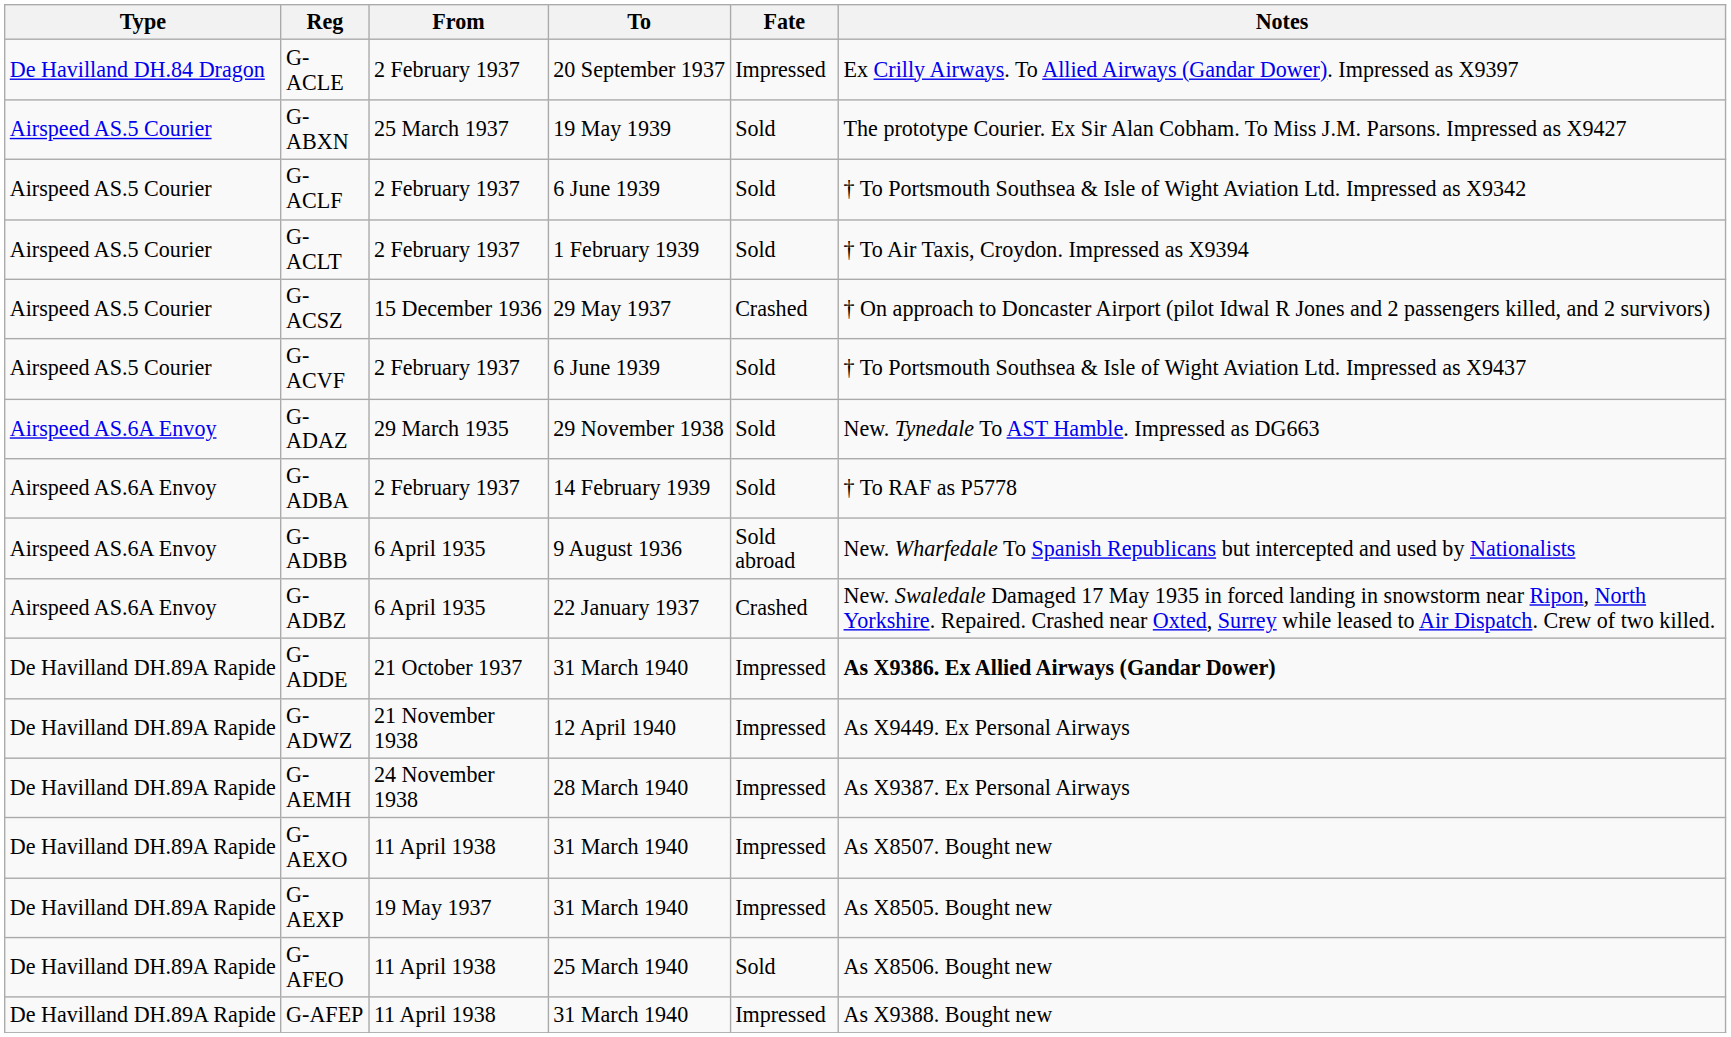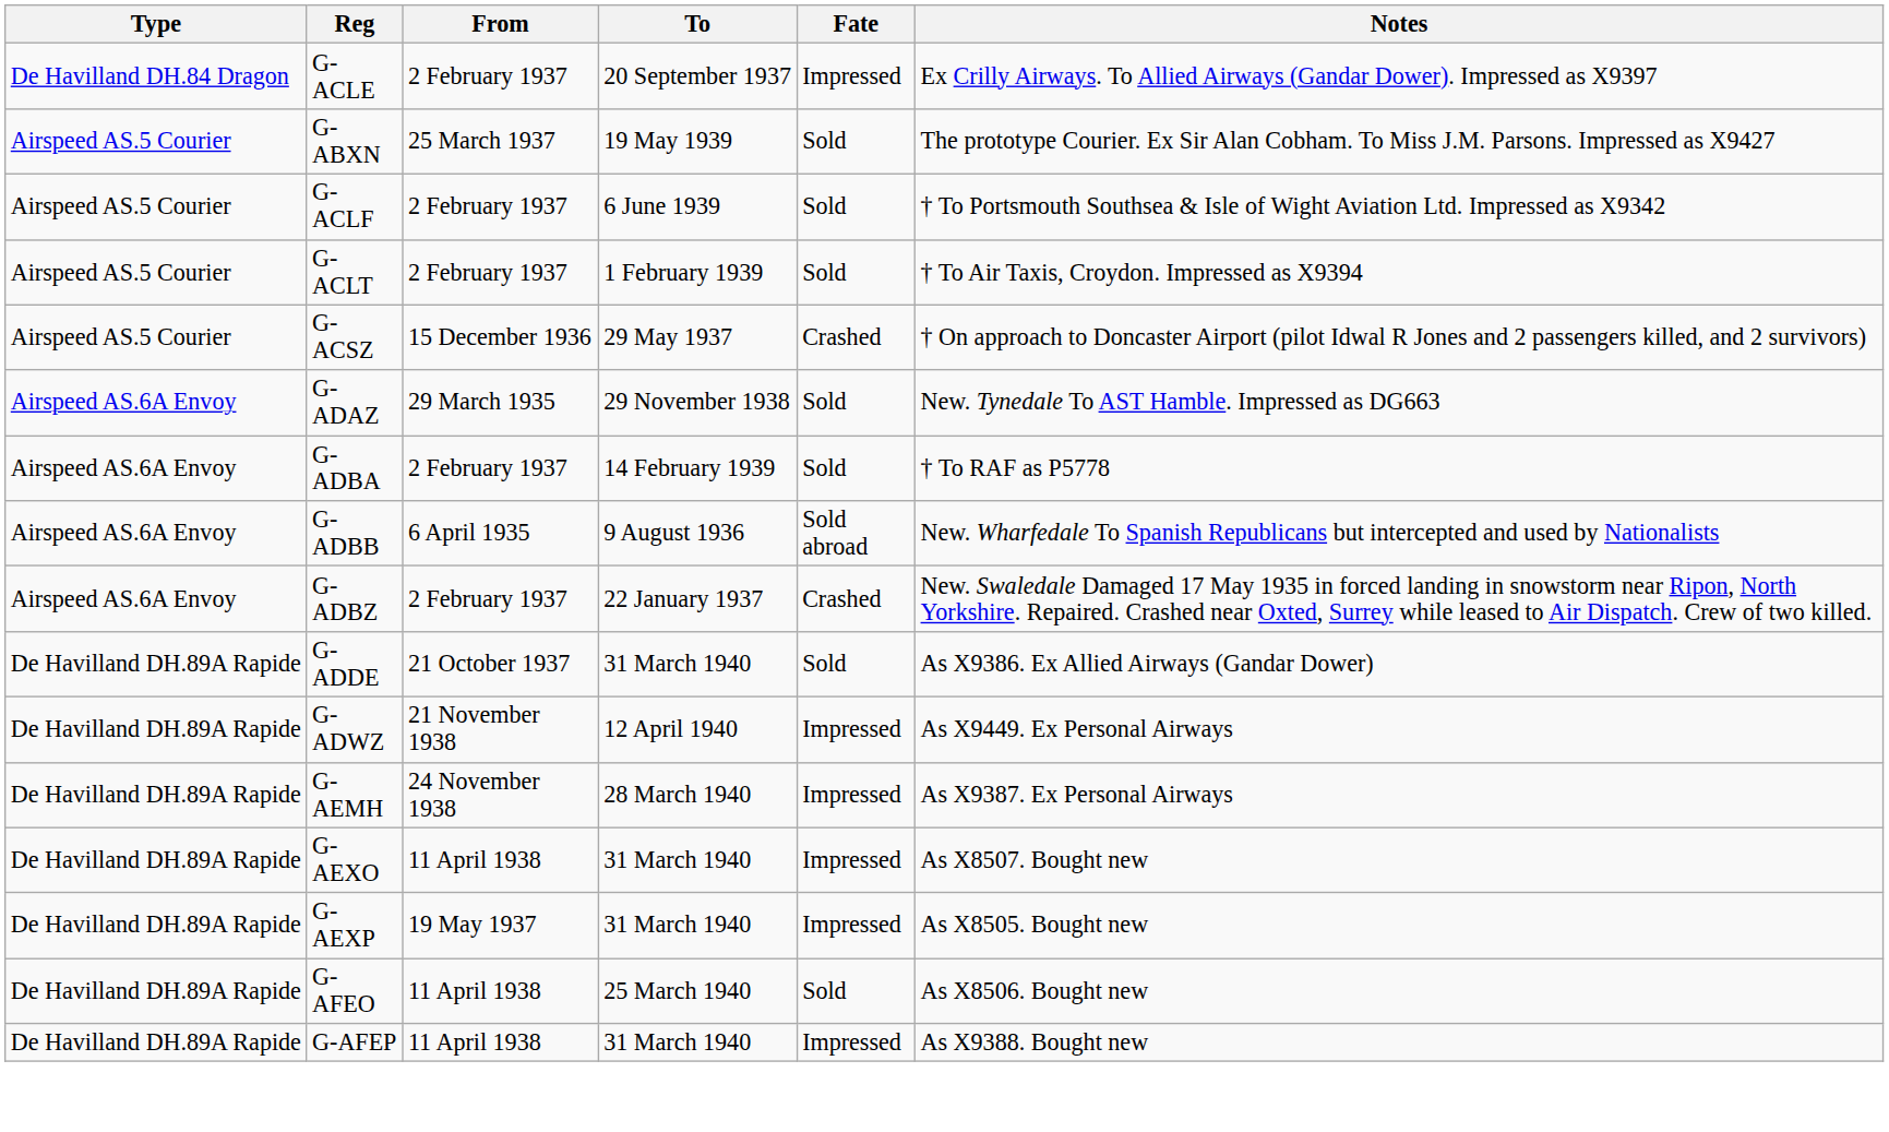- row: Airspeed AS.5 Courier | G-ACVF | 2 February 1937 | 6 June 1939 | Sold | † To Portsmouth Southsea & Isle of Wight Aviation Ltd. Impressed as X9437
G-ADBZ | From: 6 April 1935 -> 2 February 1937
G-ADDE | Fate: Impressed -> Sold
G-ADDE | Notes: bold -> normal
